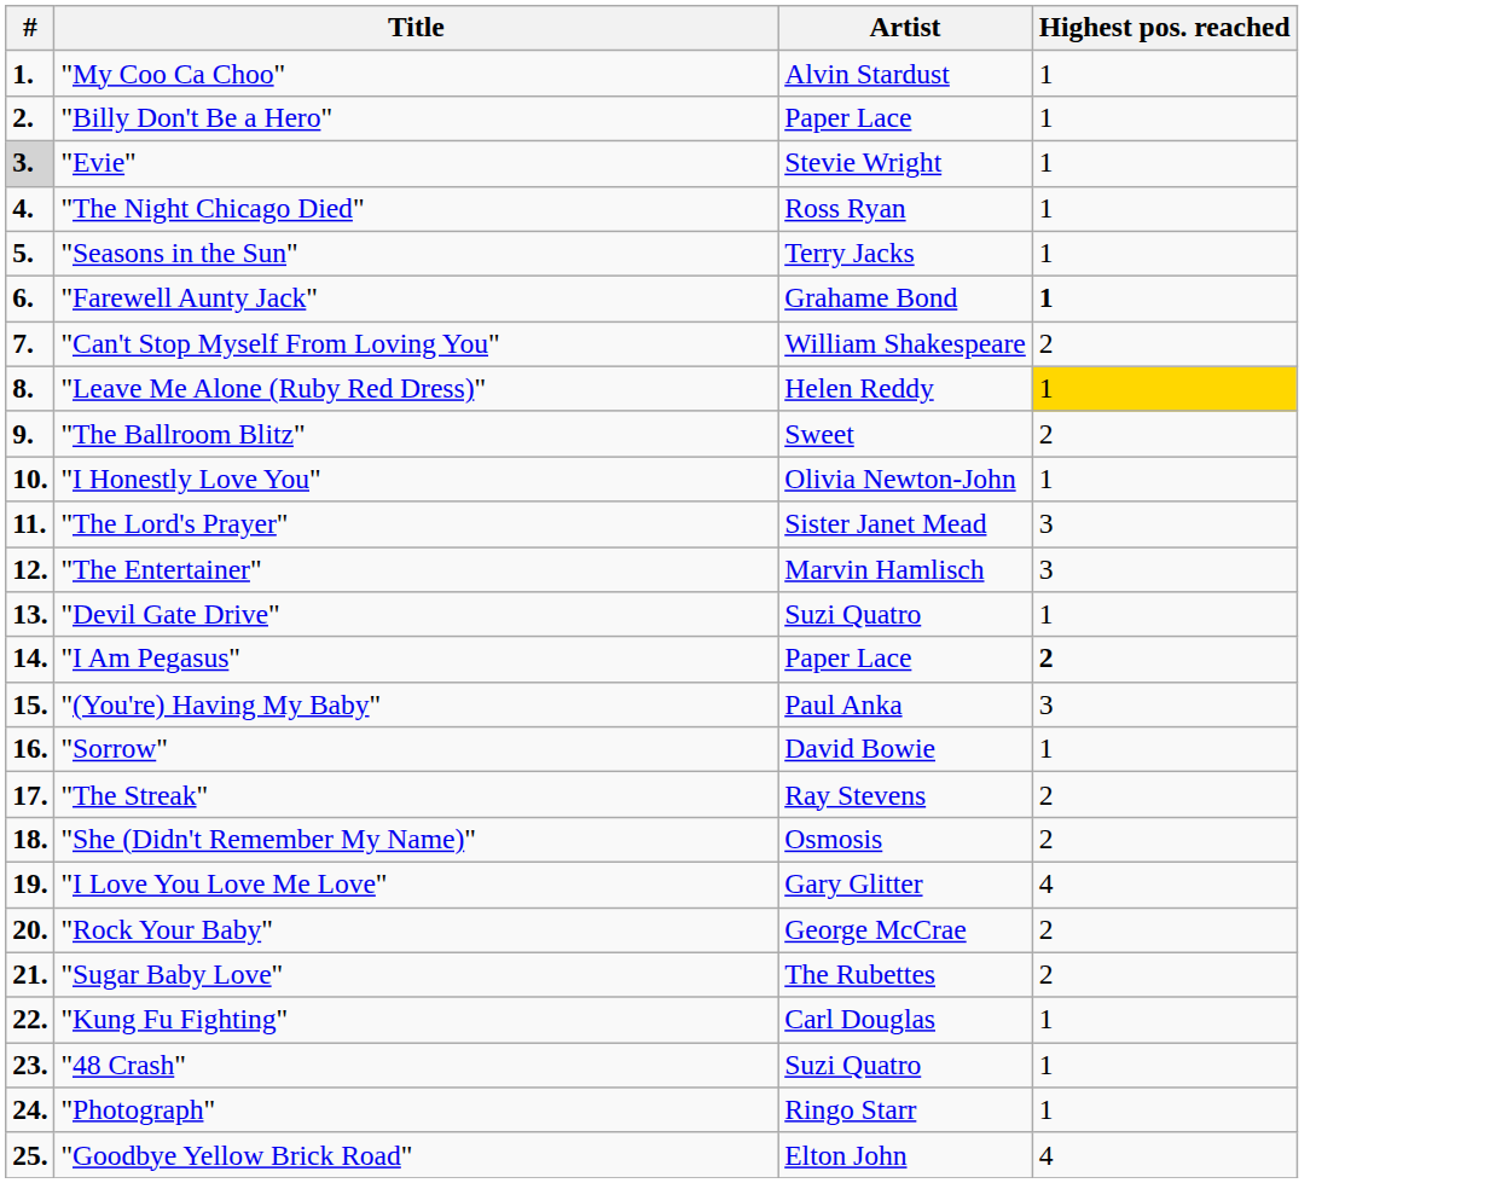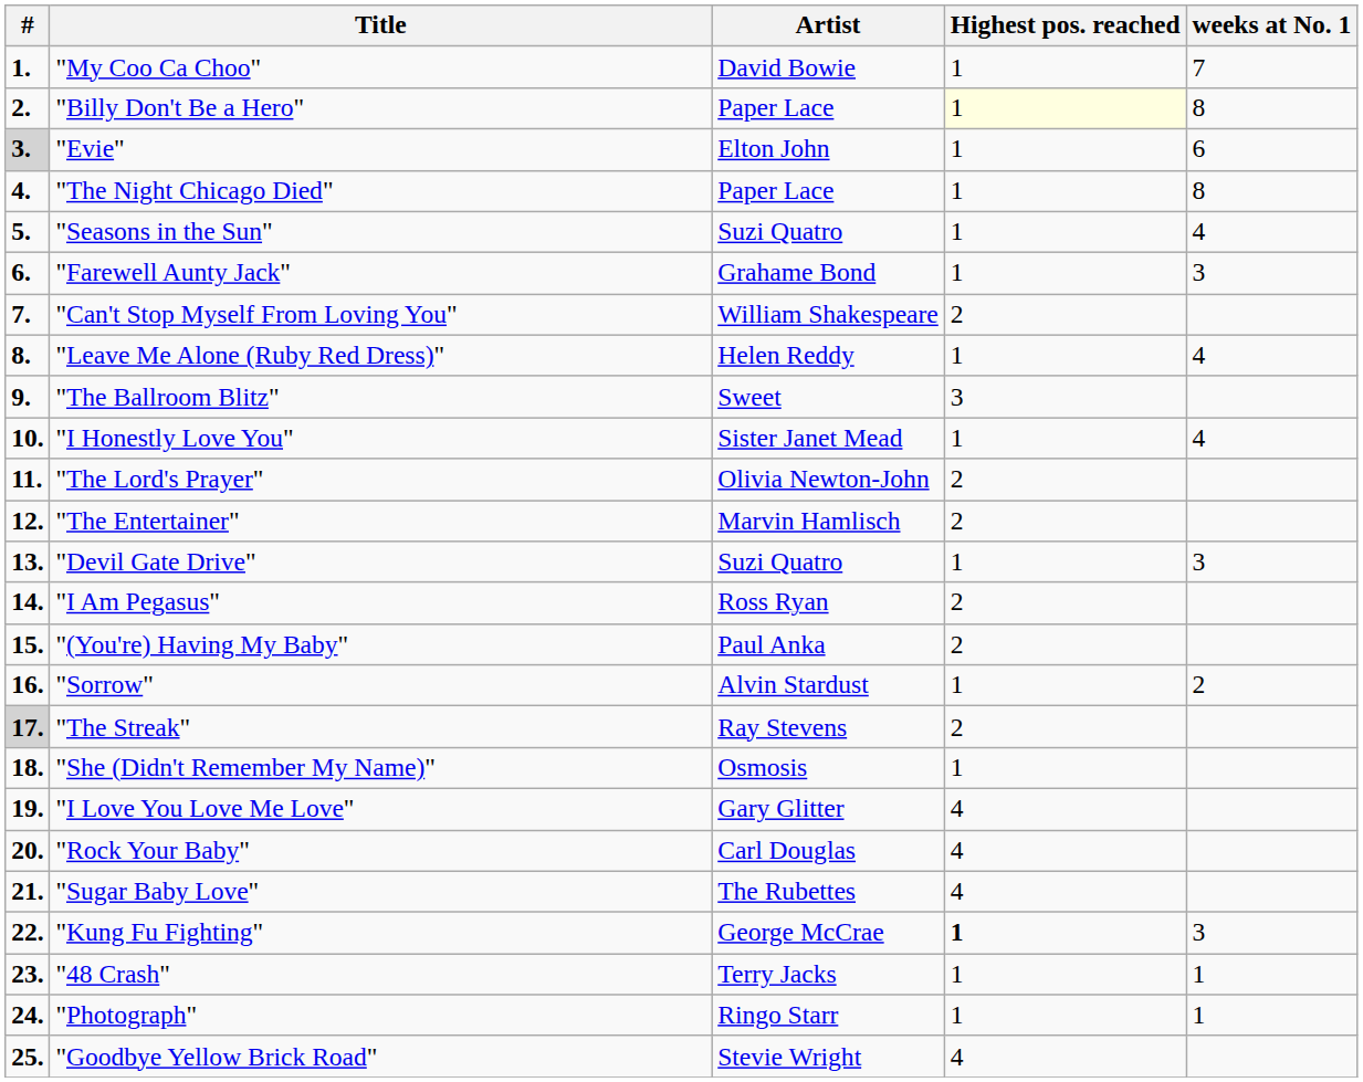+ column: weeks at No. 1 | 7 | 8 | 6 | 8 | 4 | 3 | 4 | 4 | 3 | 2 | 3 | 1 | 1
"My Coo Ca Choo" | Artist: Alvin Stardust -> David Bowie
"Billy Don't Be a Hero" | Highest pos. reached: no background -> lightyellow background
"Evie" | Artist: Stevie Wright -> Elton John
"The Night Chicago Died" | Artist: Ross Ryan -> Paper Lace
"Seasons in the Sun" | Artist: Terry Jacks -> Suzi Quatro
"Farewell Aunty Jack" | Highest pos. reached: bold -> normal
"Leave Me Alone (Ruby Red Dress)" | Highest pos. reached: gold background -> no background
"The Ballroom Blitz" | Highest pos. reached: 2 -> 3
"I Honestly Love You" | Artist: Olivia Newton-John -> Sister Janet Mead
"The Lord's Prayer" | Artist: Sister Janet Mead -> Olivia Newton-John
"The Lord's Prayer" | Highest pos. reached: 3 -> 2
"The Entertainer" | Highest pos. reached: 3 -> 2
"I Am Pegasus" | Artist: Paper Lace -> Ross Ryan
"I Am Pegasus" | Highest pos. reached: bold -> normal
"(You're) Having My Baby" | Highest pos. reached: 3 -> 2
"Sorrow" | Artist: David Bowie -> Alvin Stardust
"The Streak" | #: no background -> lightgrey background
"She (Didn't Remember My Name)" | Highest pos. reached: 2 -> 1
"Rock Your Baby" | Artist: George McCrae -> Carl Douglas
"Rock Your Baby" | Highest pos. reached: 2 -> 4
"Sugar Baby Love" | Highest pos. reached: 2 -> 4
"Kung Fu Fighting" | Artist: Carl Douglas -> George McCrae
"Kung Fu Fighting" | Highest pos. reached: normal -> bold
"48 Crash" | Artist: Suzi Quatro -> Terry Jacks
"Goodbye Yellow Brick Road" | Artist: Elton John -> Stevie Wright
